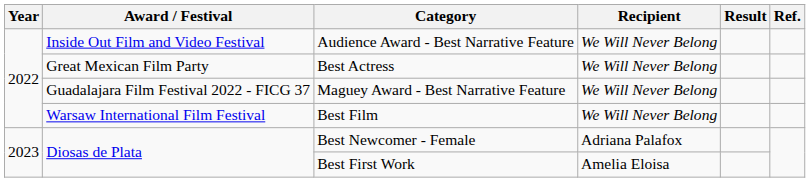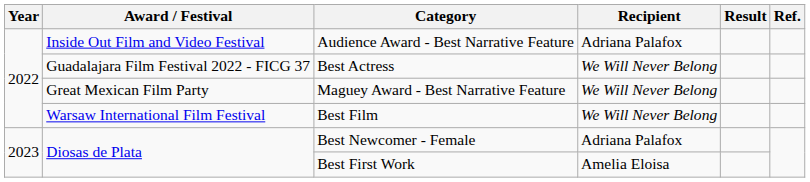Audience Award - Best Narrative Feature | Recipient: We Will Never Belong -> Adriana Palafox
Best Actress | Award / Festival: Great Mexican Film Party -> Guadalajara Film Festival 2022 - FICG 37
Maguey Award - Best Narrative Feature | Award / Festival: Guadalajara Film Festival 2022 - FICG 37 -> Great Mexican Film Party
